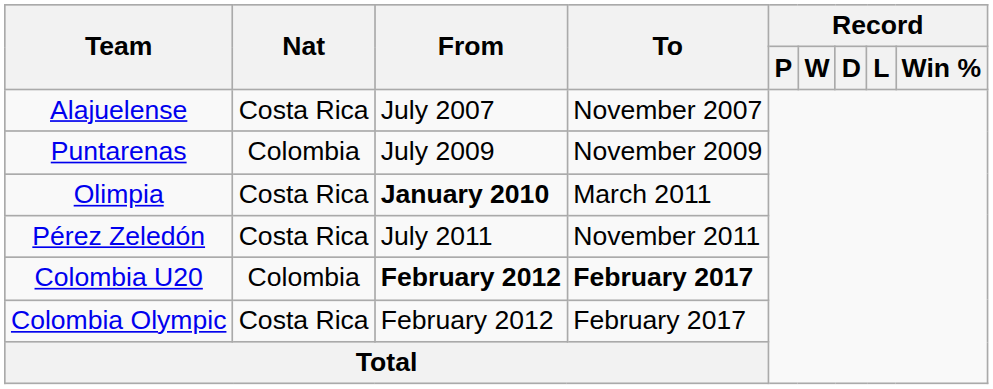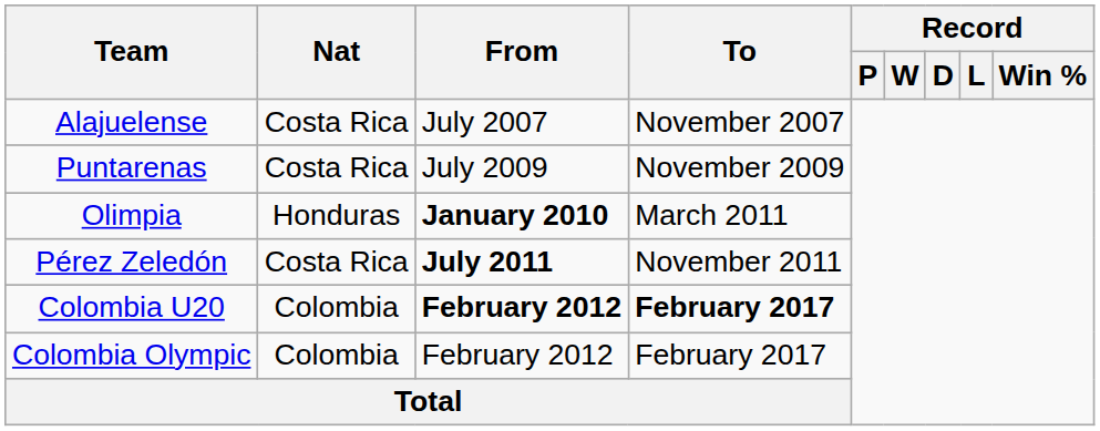Puntarenas | Nat: Colombia -> Costa Rica
Olimpia | Nat: Costa Rica -> Honduras
Pérez Zeledón | From: normal -> bold
Colombia Olympic | Nat: Costa Rica -> Colombia
